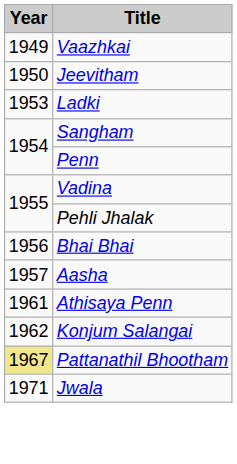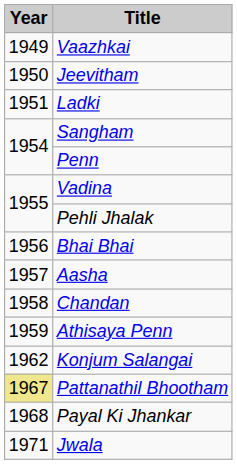Ladki | Year: 1953 -> 1951
+ row: 1958 | Chandan
Athisaya Penn | Year: 1961 -> 1959
+ row: 1968 | Payal Ki Jhankar
